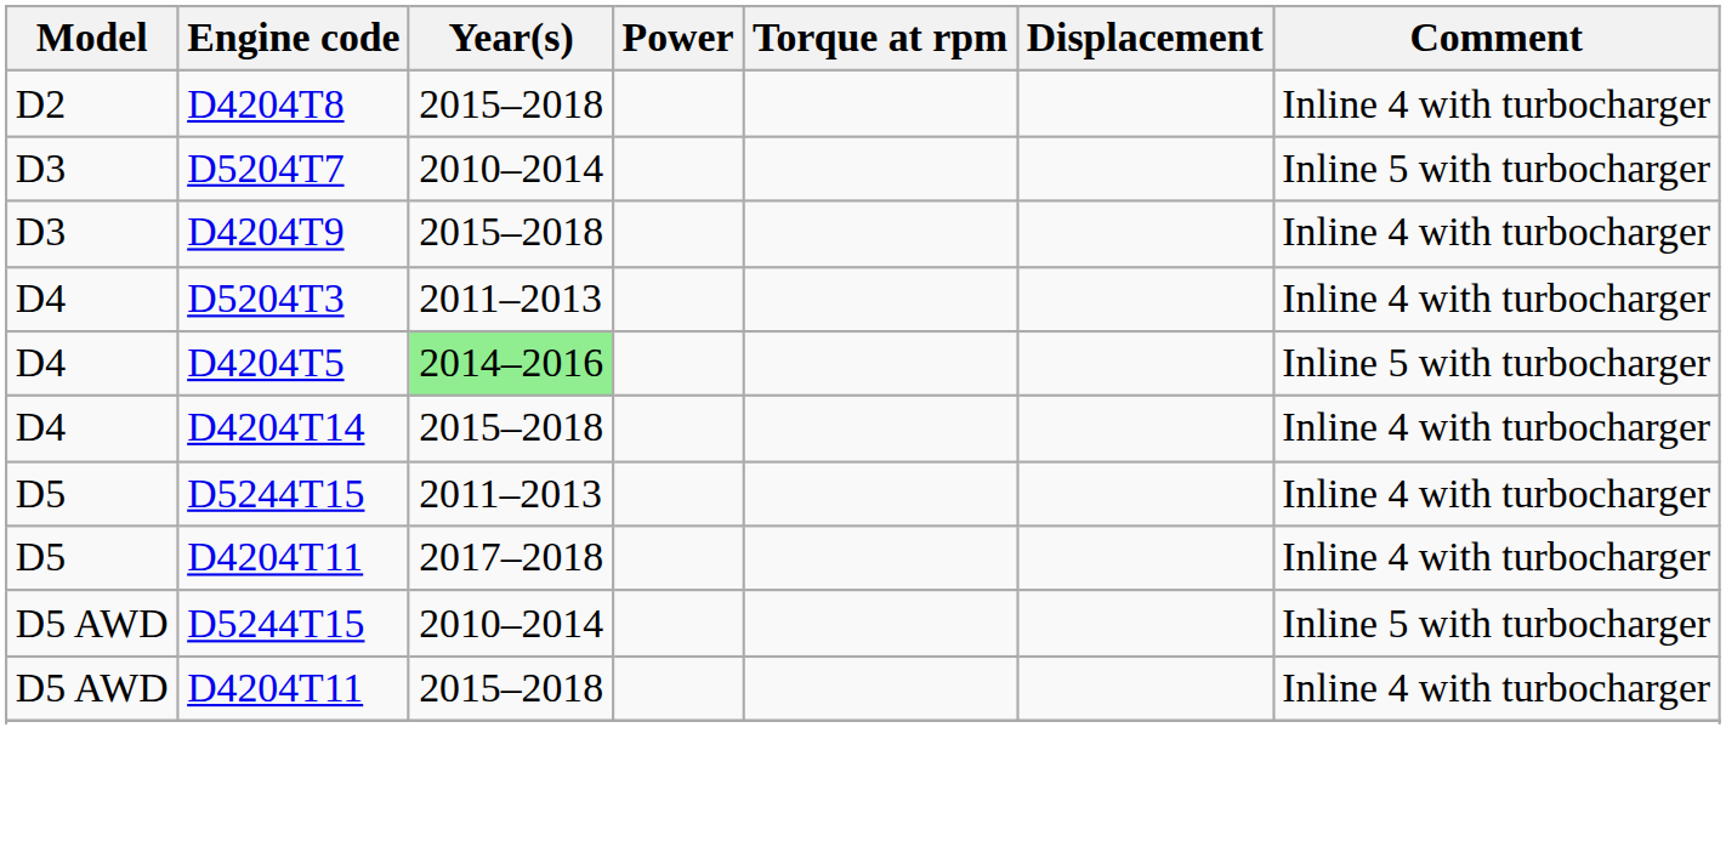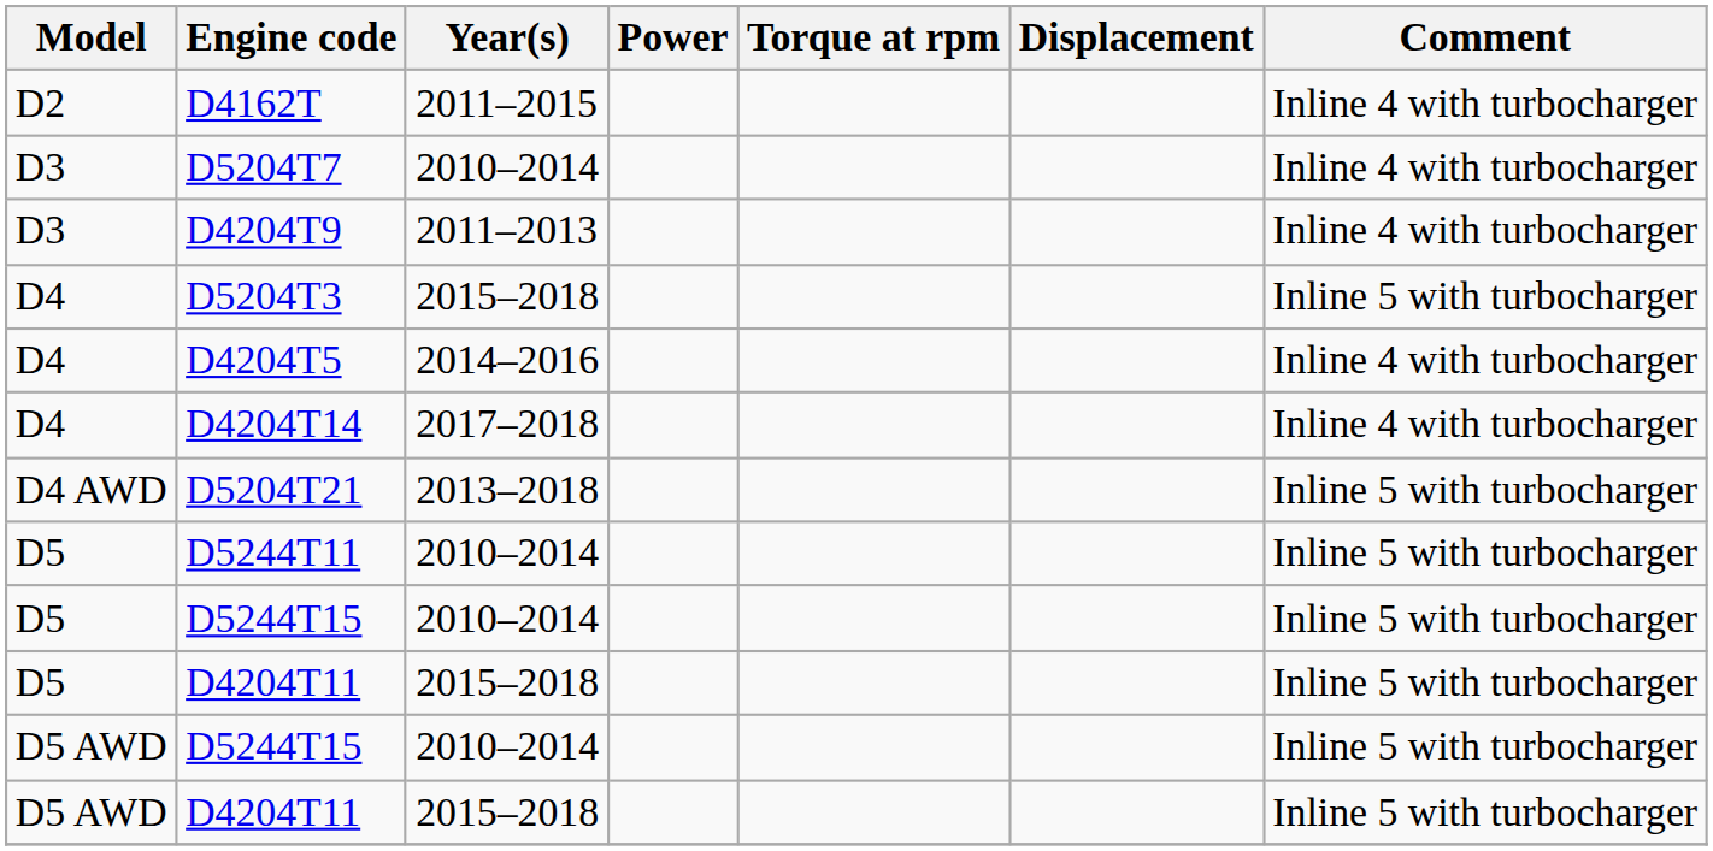+ row: D2 | D4162T | 2011–2015 | Inline 4 with turbocharger
- row: D2 | D4204T8 | 2015–2018 | Inline 4 with turbocharger
D5204T7 | Comment: Inline 5 with turbocharger -> Inline 4 with turbocharger
D4204T9 | Year(s): 2015–2018 -> 2011–2013
D5204T3 | Year(s): 2011–2013 -> 2015–2018
D5204T3 | Comment: Inline 4 with turbocharger -> Inline 5 with turbocharger
D4204T5 | Year(s): lightgreen background -> no background
D4204T5 | Comment: Inline 5 with turbocharger -> Inline 4 with turbocharger
D4204T14 | Year(s): 2015–2018 -> 2017–2018
+ row: D4 AWD | D5204T21 | 2013–2018 | Inline 5 with turbocharger
+ row: D5 | D5244T11 | 2010–2014 | Inline 5 with turbocharger
D5 / D5244T15 | Year(s): 2011–2013 -> 2010–2014
D5 / D5244T15 | Comment: Inline 4 with turbocharger -> Inline 5 with turbocharger
D5 / D4204T11 | Year(s): 2017–2018 -> 2015–2018
D5 / D4204T11 | Comment: Inline 4 with turbocharger -> Inline 5 with turbocharger
D5 AWD / D4204T11 | Comment: Inline 4 with turbocharger -> Inline 5 with turbocharger
